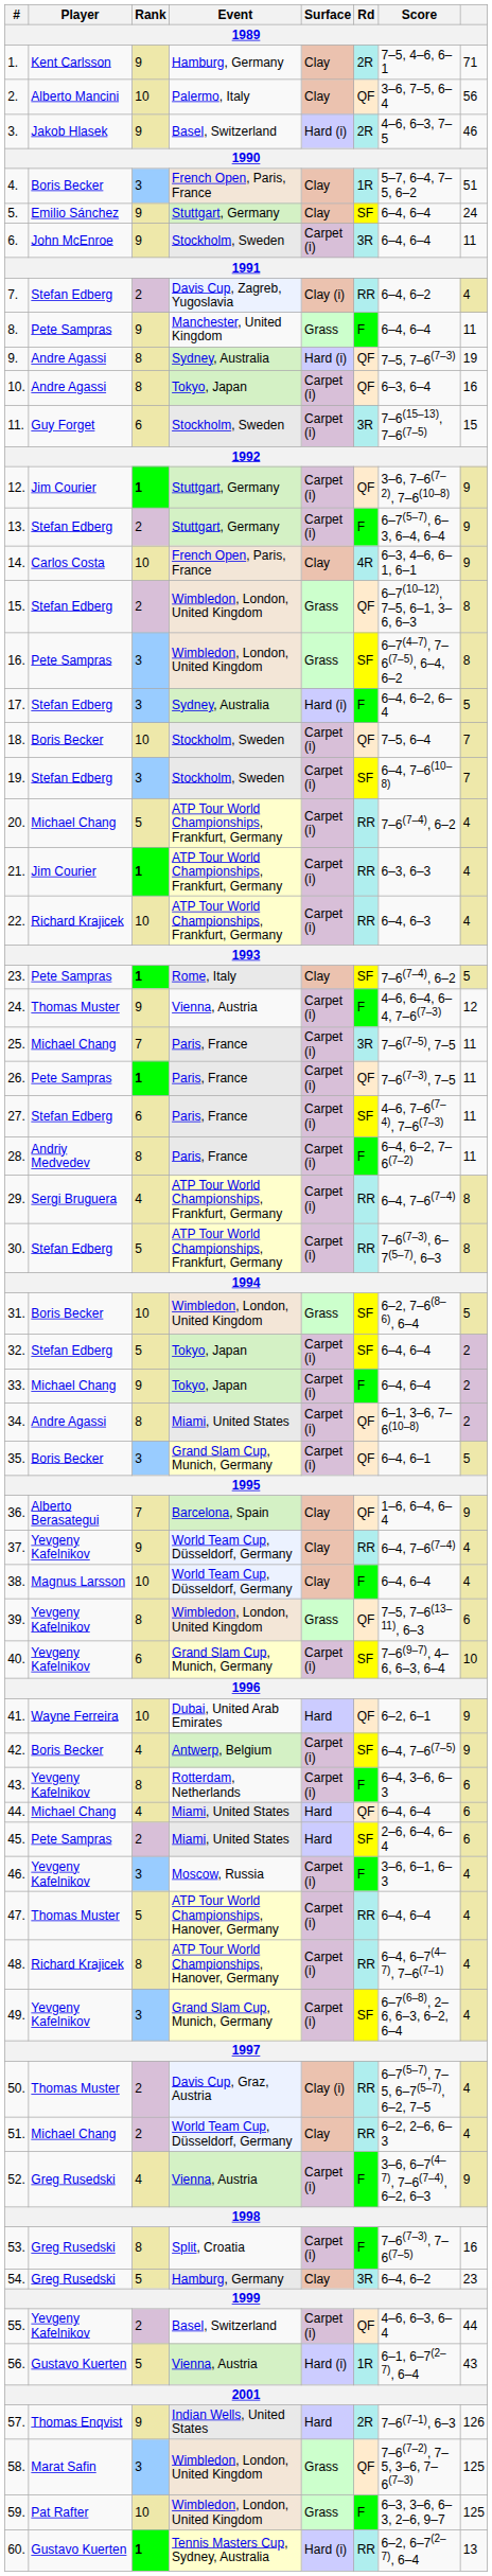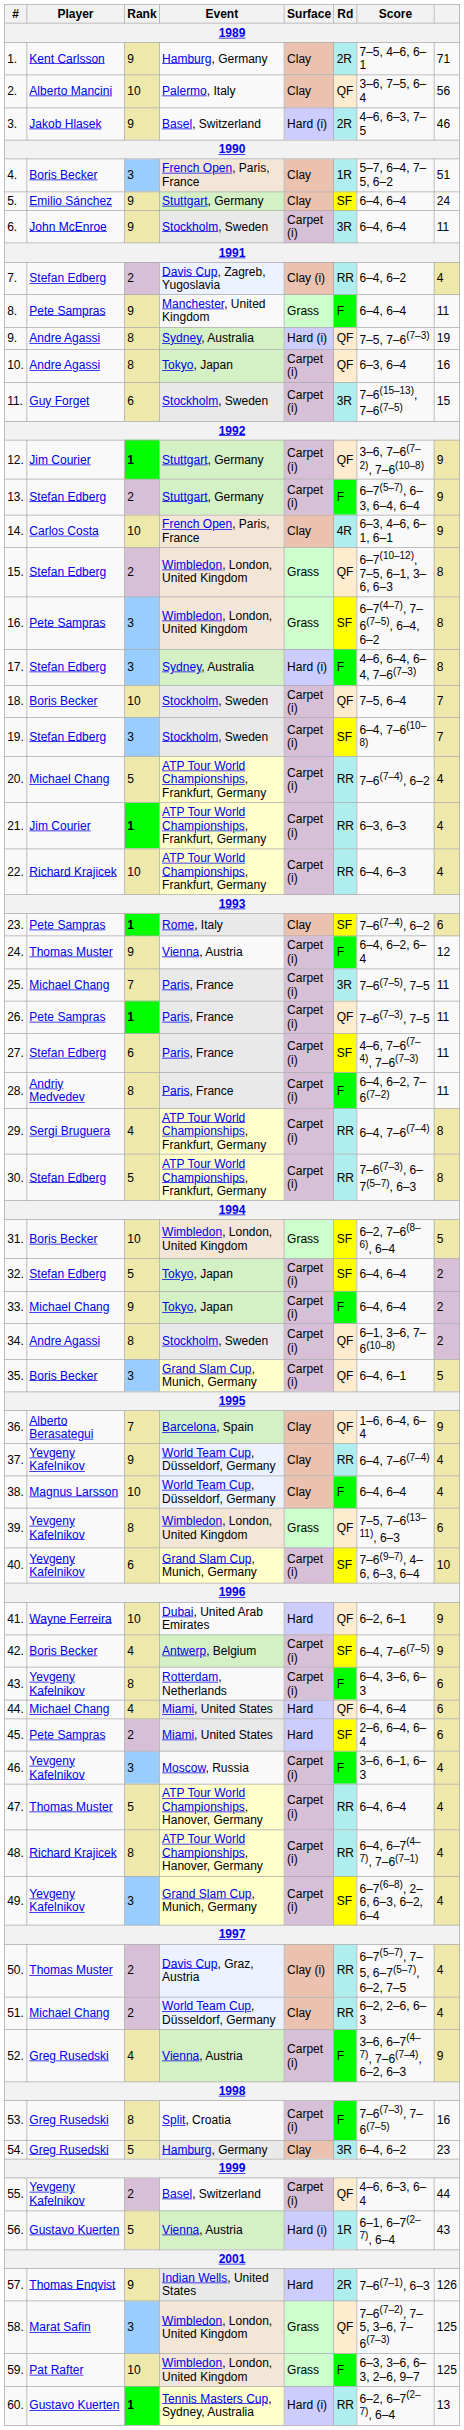17. | Score: 6–4, 6–2, 6–4 -> 4–6, 6–4, 6–4, 7–6(7–3)
17. | column 8: 5 -> 8
23. | column 8: 5 -> 6
24. | Score: 4–6, 6–4, 6–4, 7–6(7–3) -> 6–4, 6–2, 6–4
34. | Event: Miami, United States -> Stockholm, Sweden
